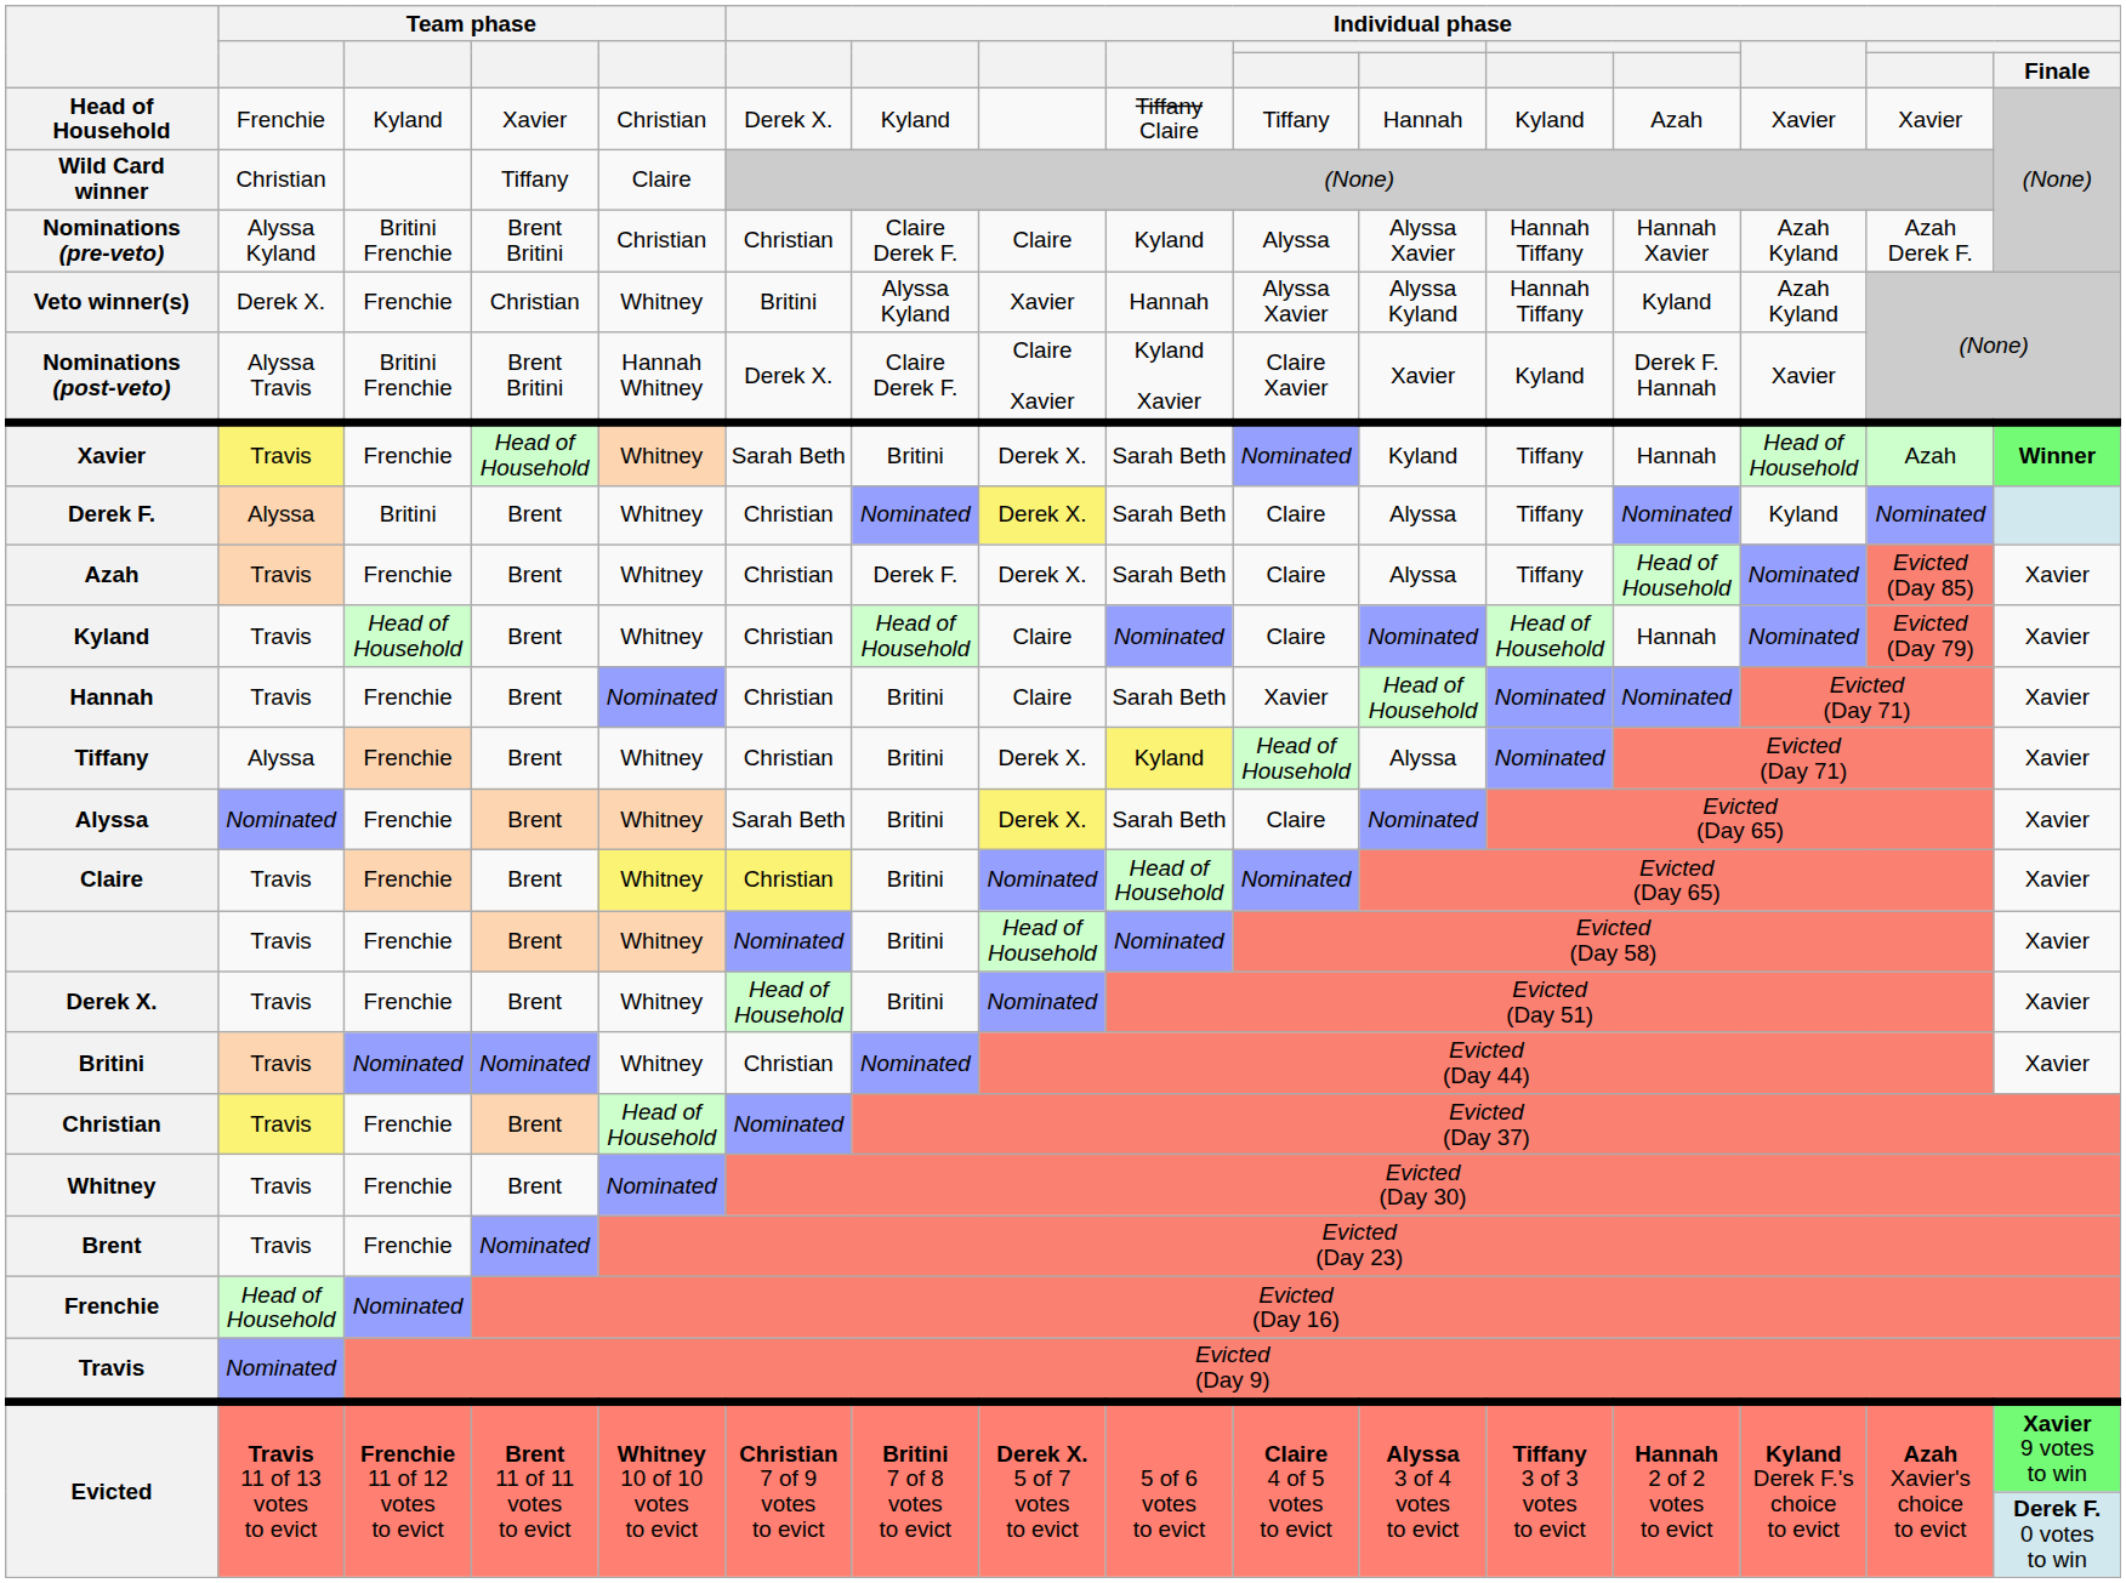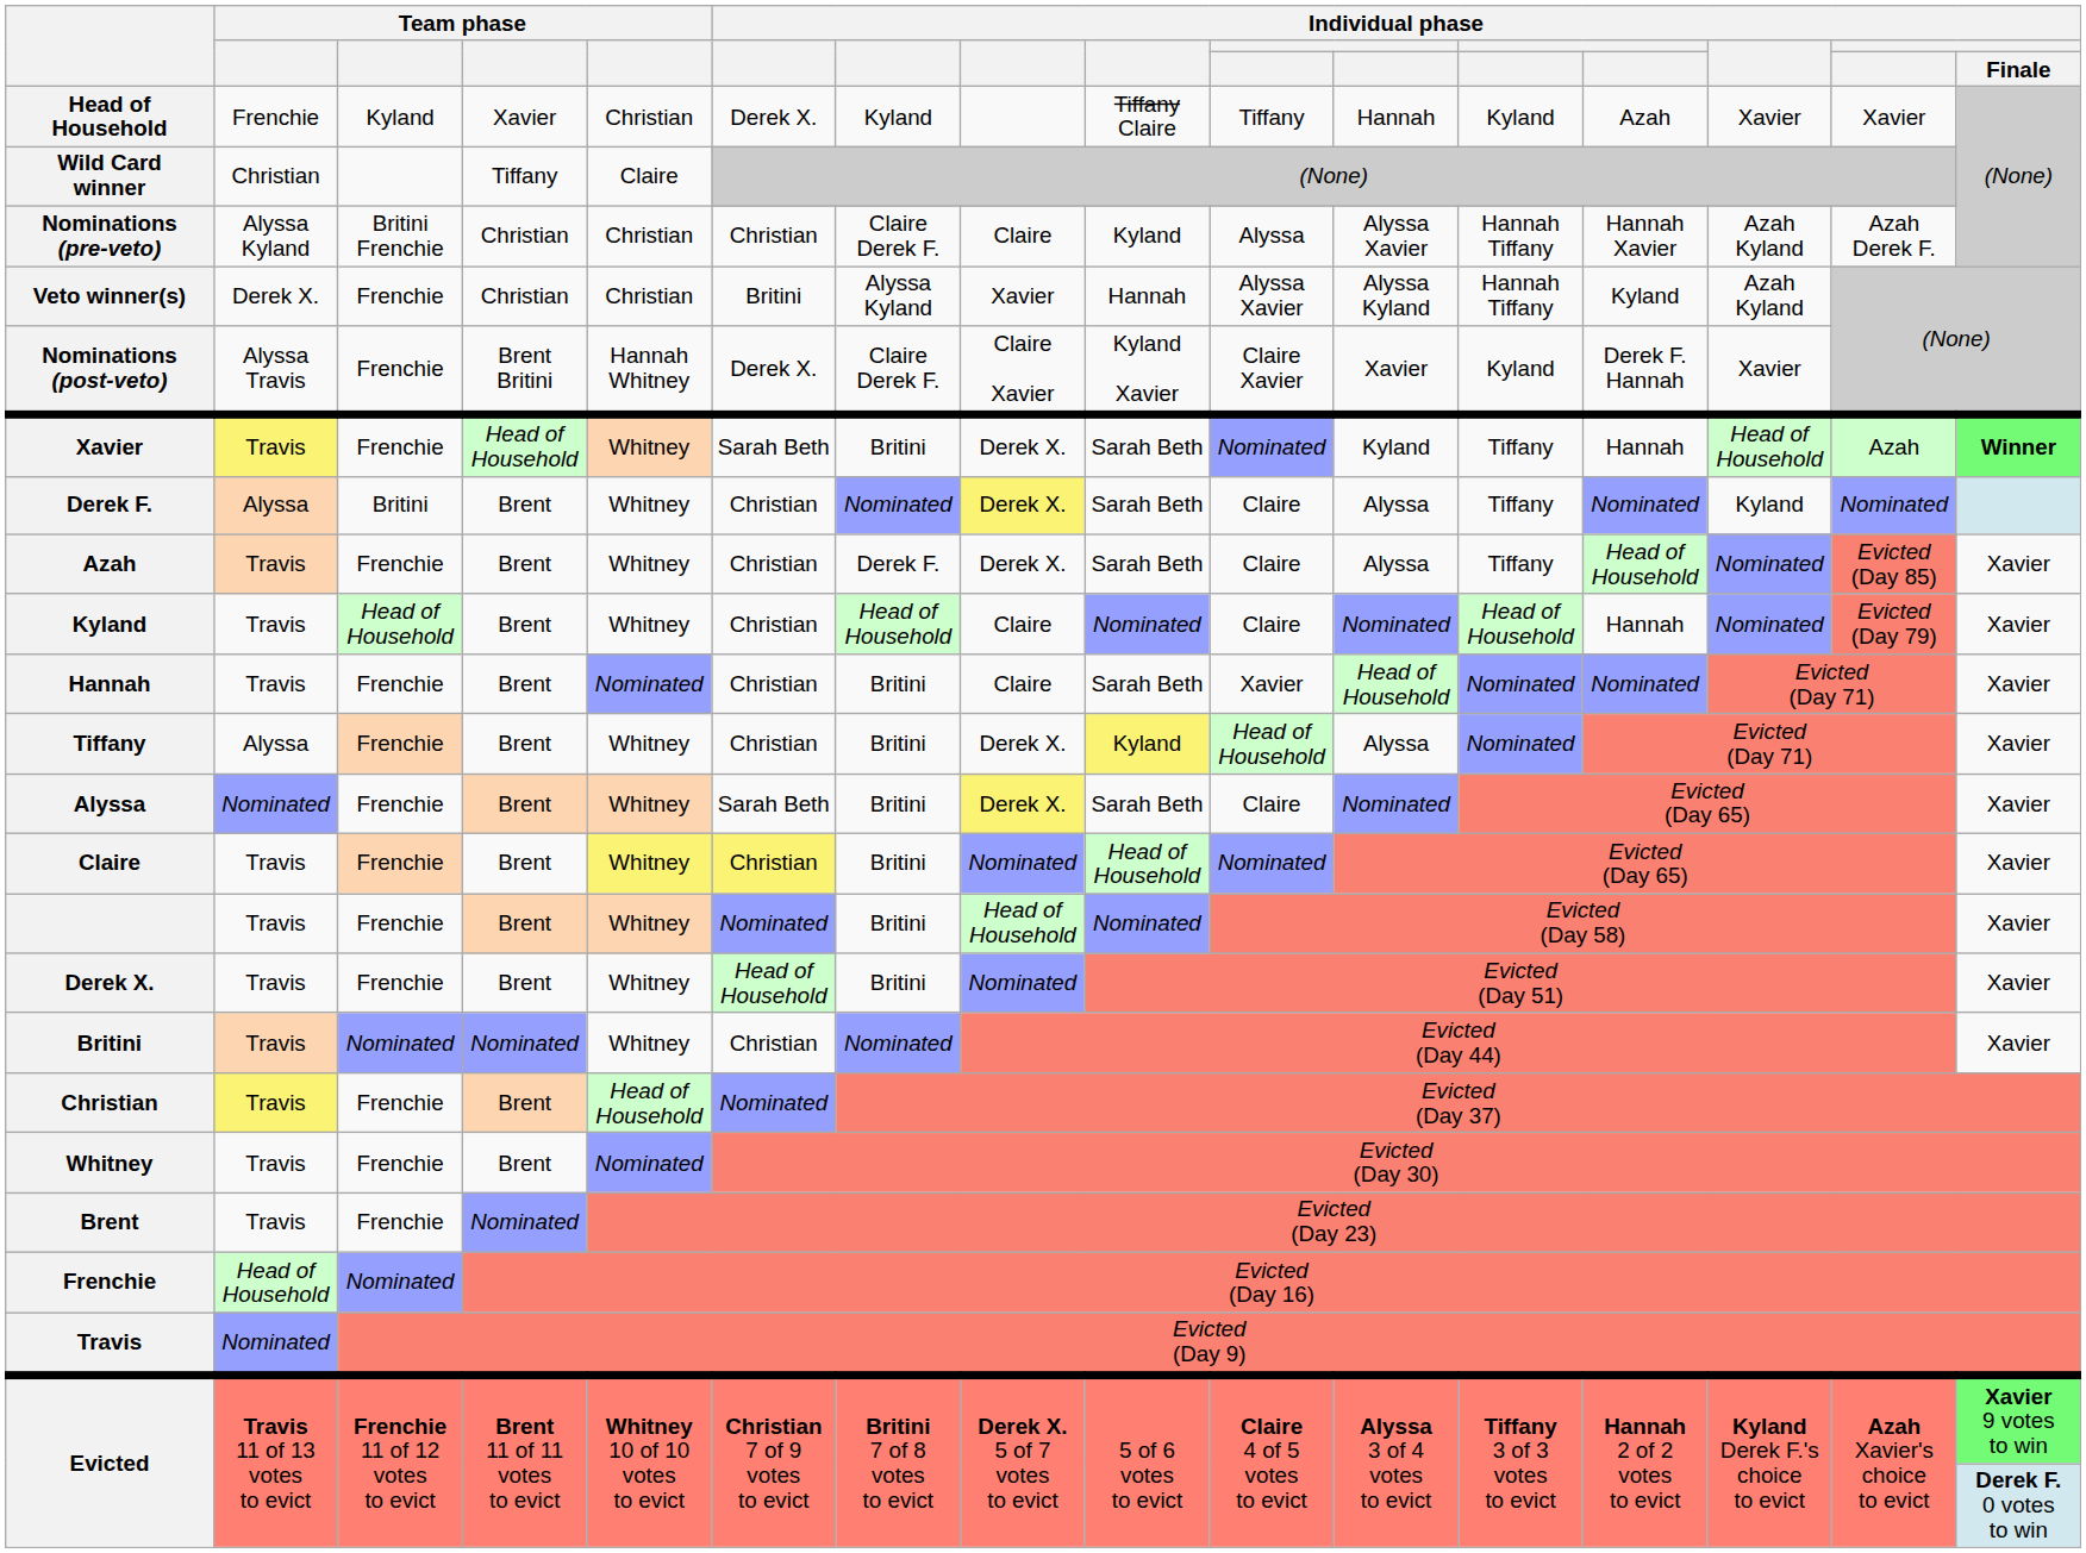Nominations (pre-veto) | column 4: Brent Britini -> Christian
Veto winner(s) | column 5: Whitney -> Christian
Nominations (post-veto) | column 3: Britini Frenchie -> Frenchie
